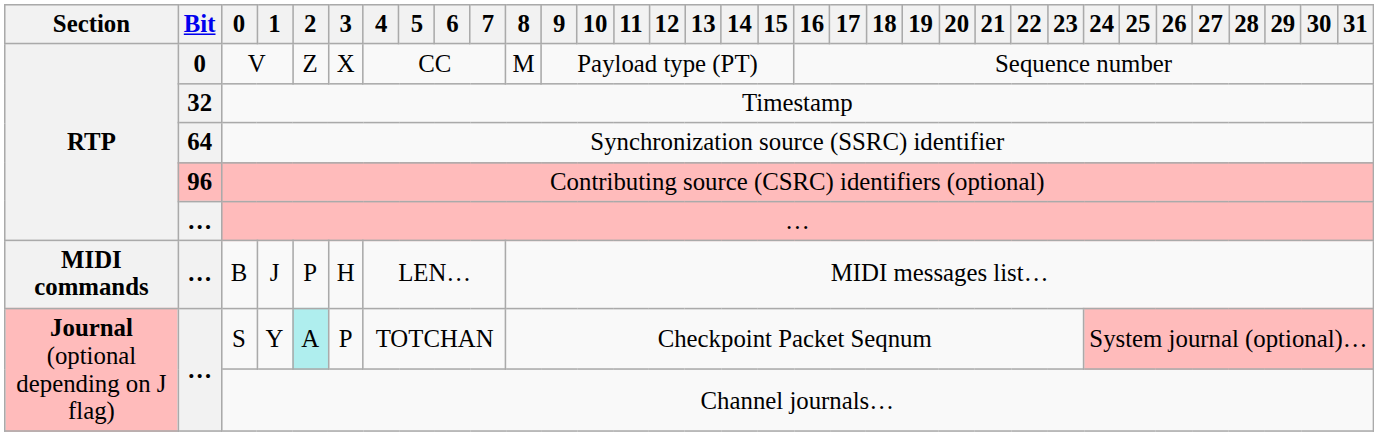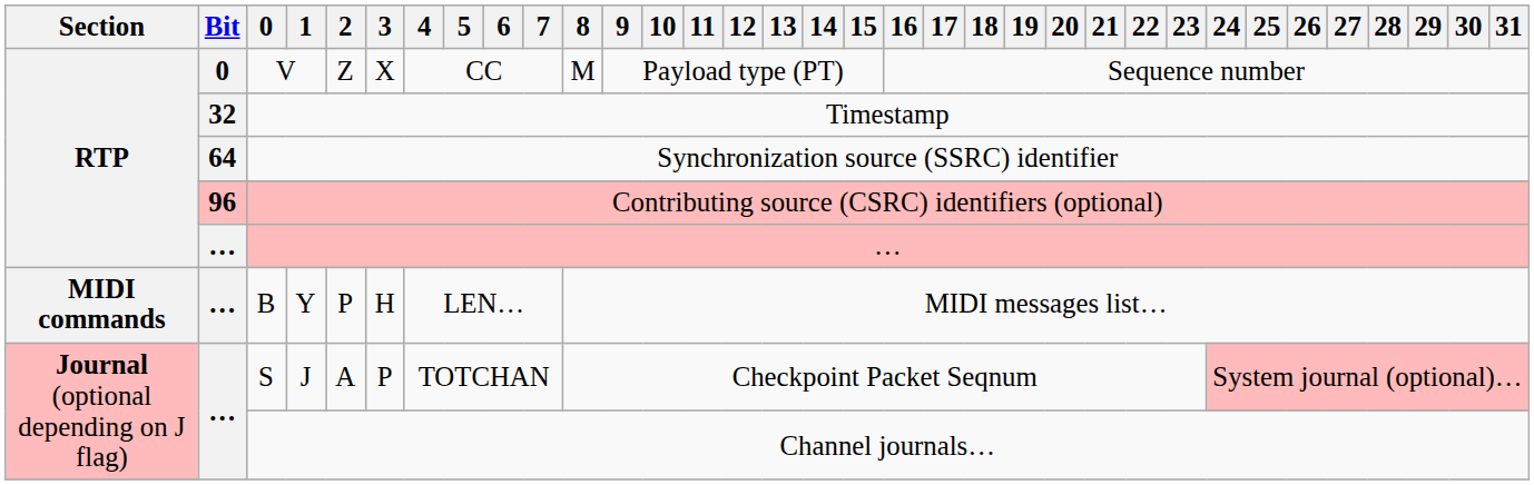B | 1: J -> Y
S | 1: Y -> J
S | 2: paleturquoise background -> no background
